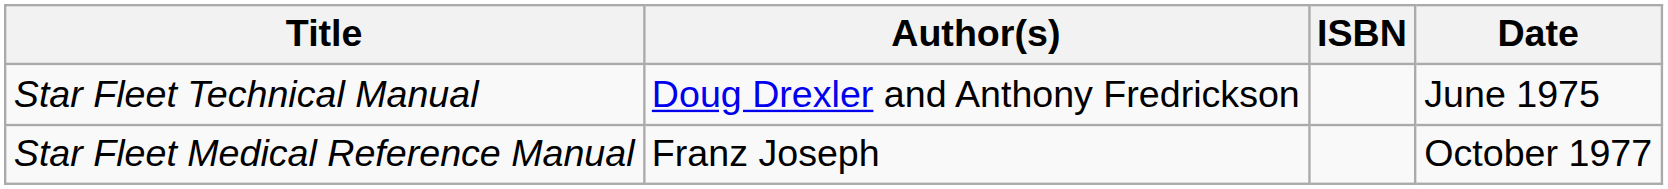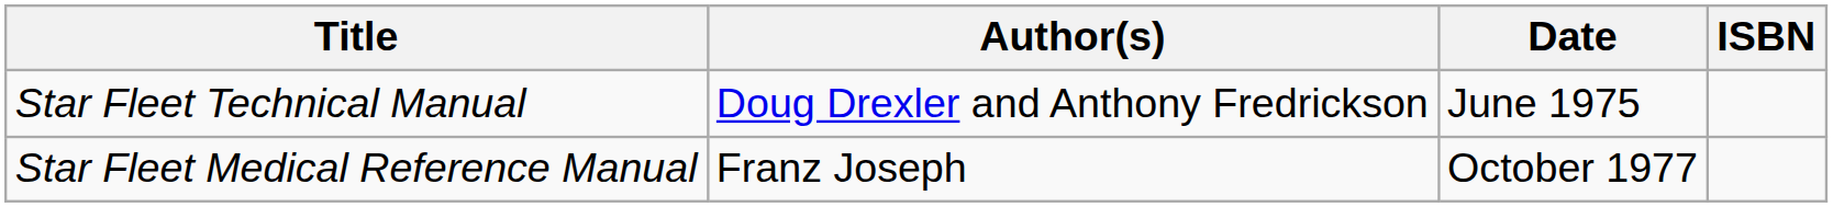columns swapped: Date <-> ISBN
